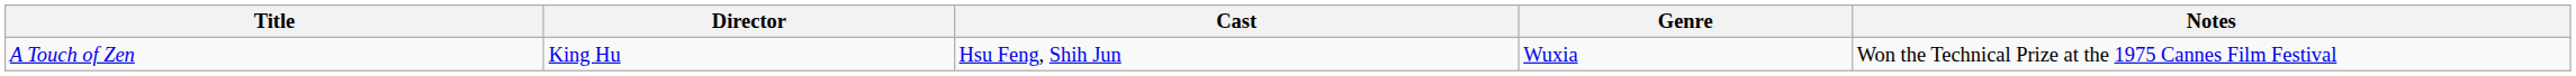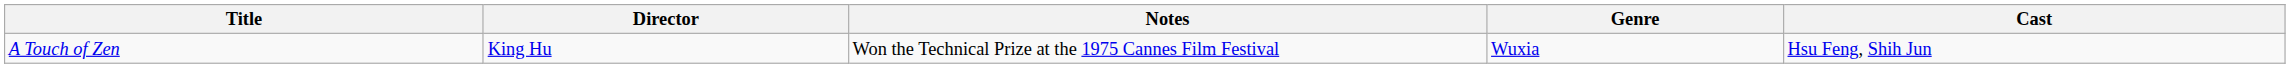columns swapped: Cast <-> Notes
